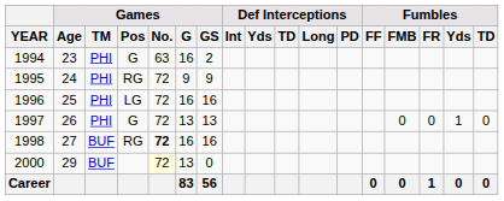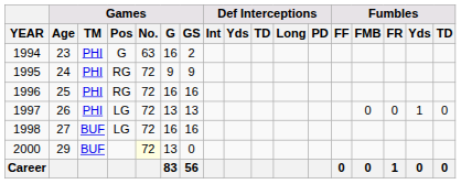1996 | Games / Pos: LG -> RG
1997 | Games / Pos: G -> LG
1998 | Games / Pos: RG -> LG
1998 | Games / No.: bold -> normal
